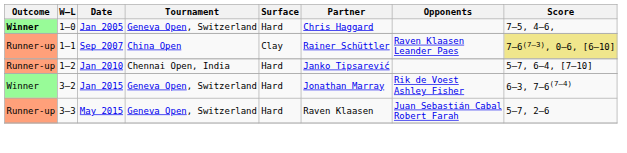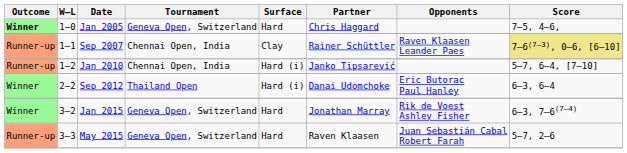Sep 2007 | Tournament: China Open -> Chennai Open, India
Jan 2010 | Surface: Hard -> Hard (i)
+ row: Winner | 2–2 | Sep 2012 | Thailand Open | Hard (i) | Danai Udomchoke | Eric Butorac Paul Hanley | 6–3, 6–4
